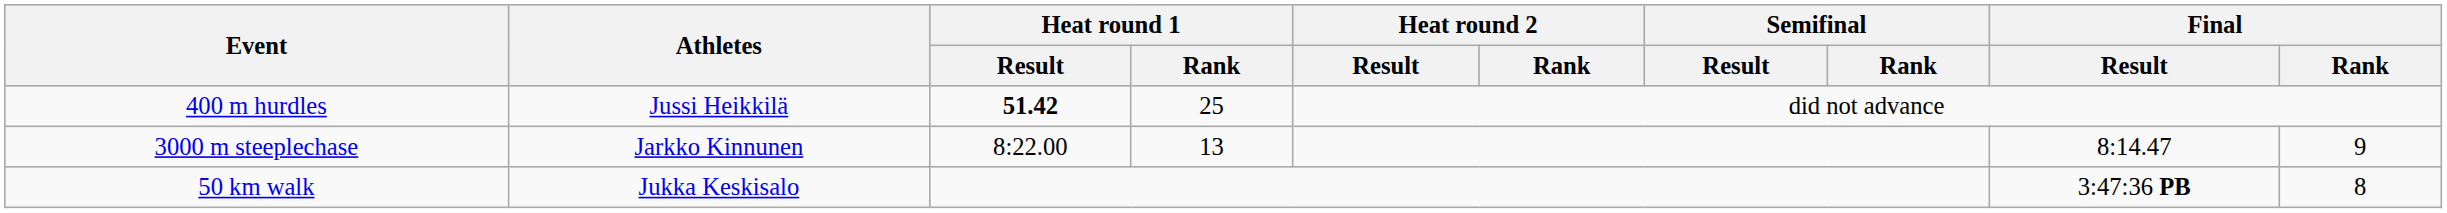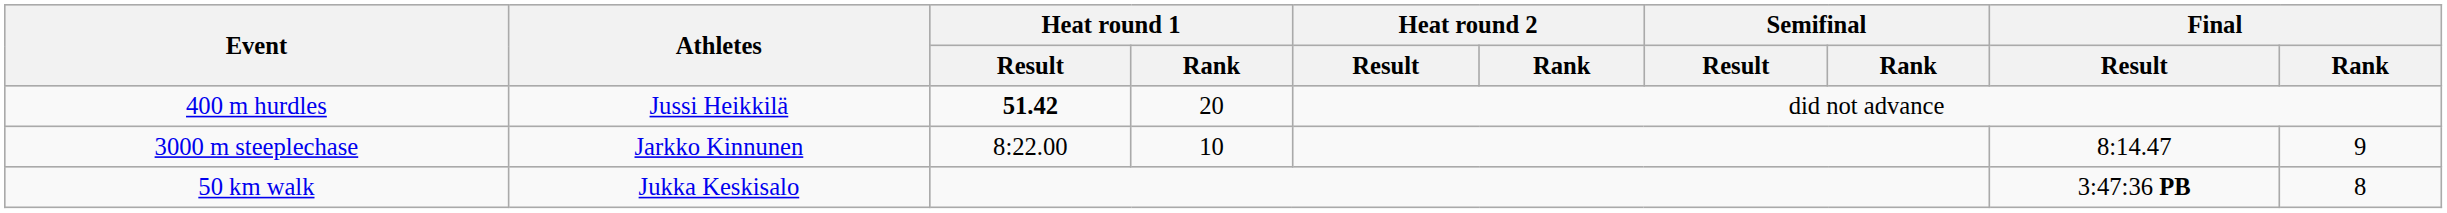400 m hurdles | Heat round 1 / Rank: 25 -> 20
3000 m steeplechase | Heat round 1 / Rank: 13 -> 10
